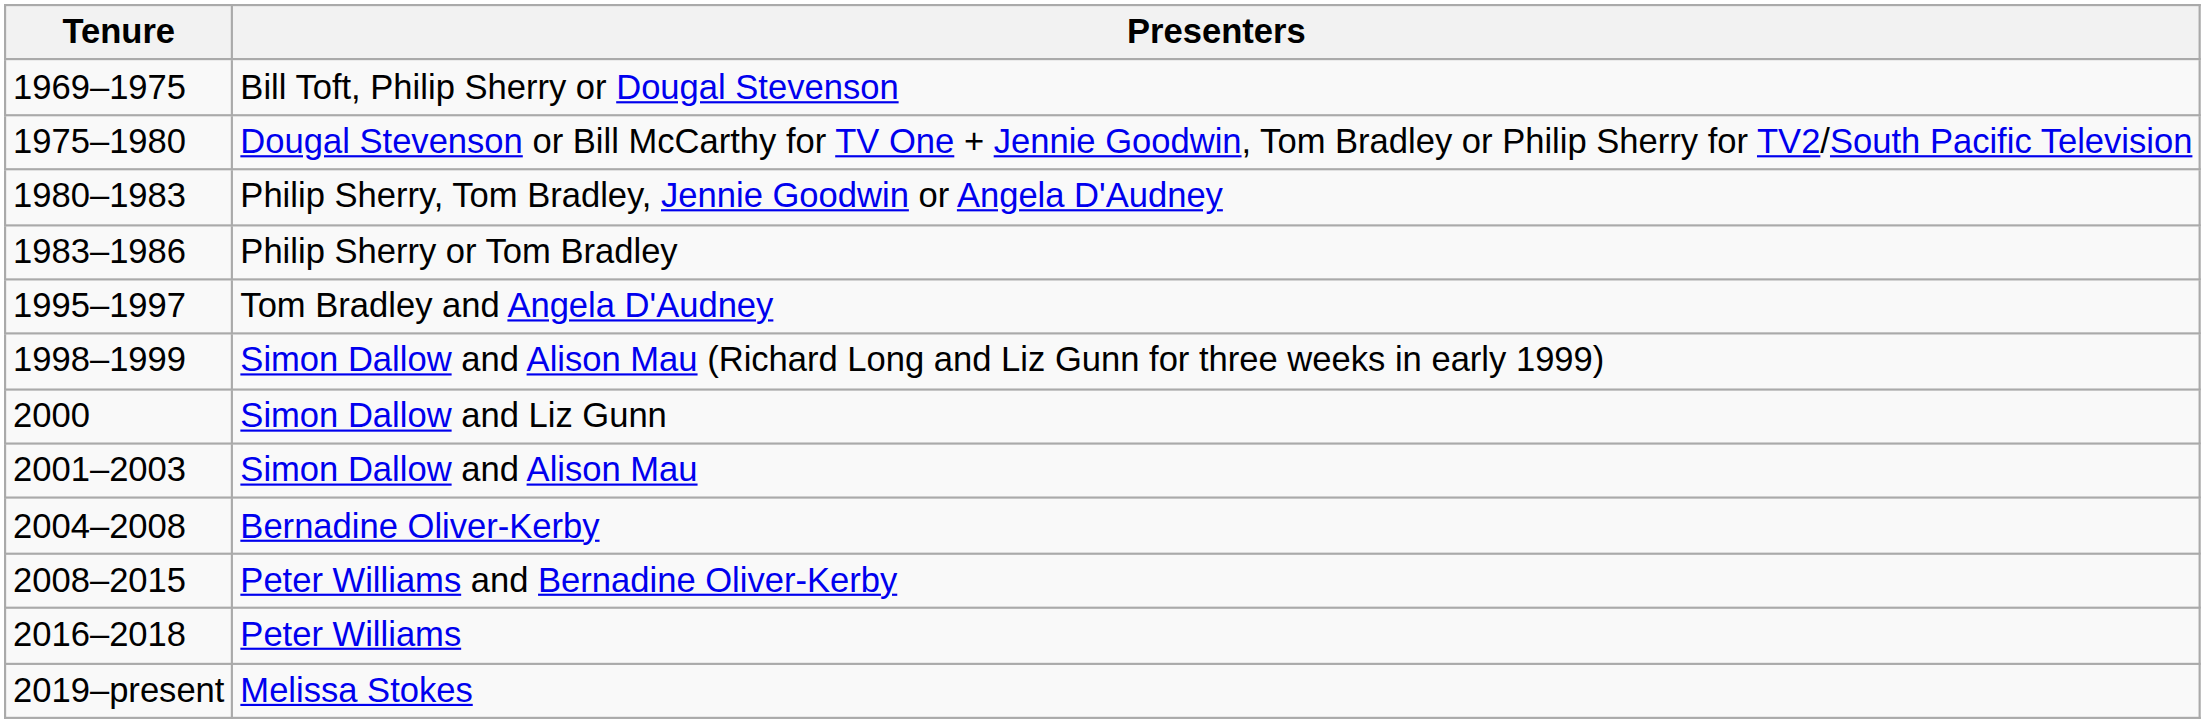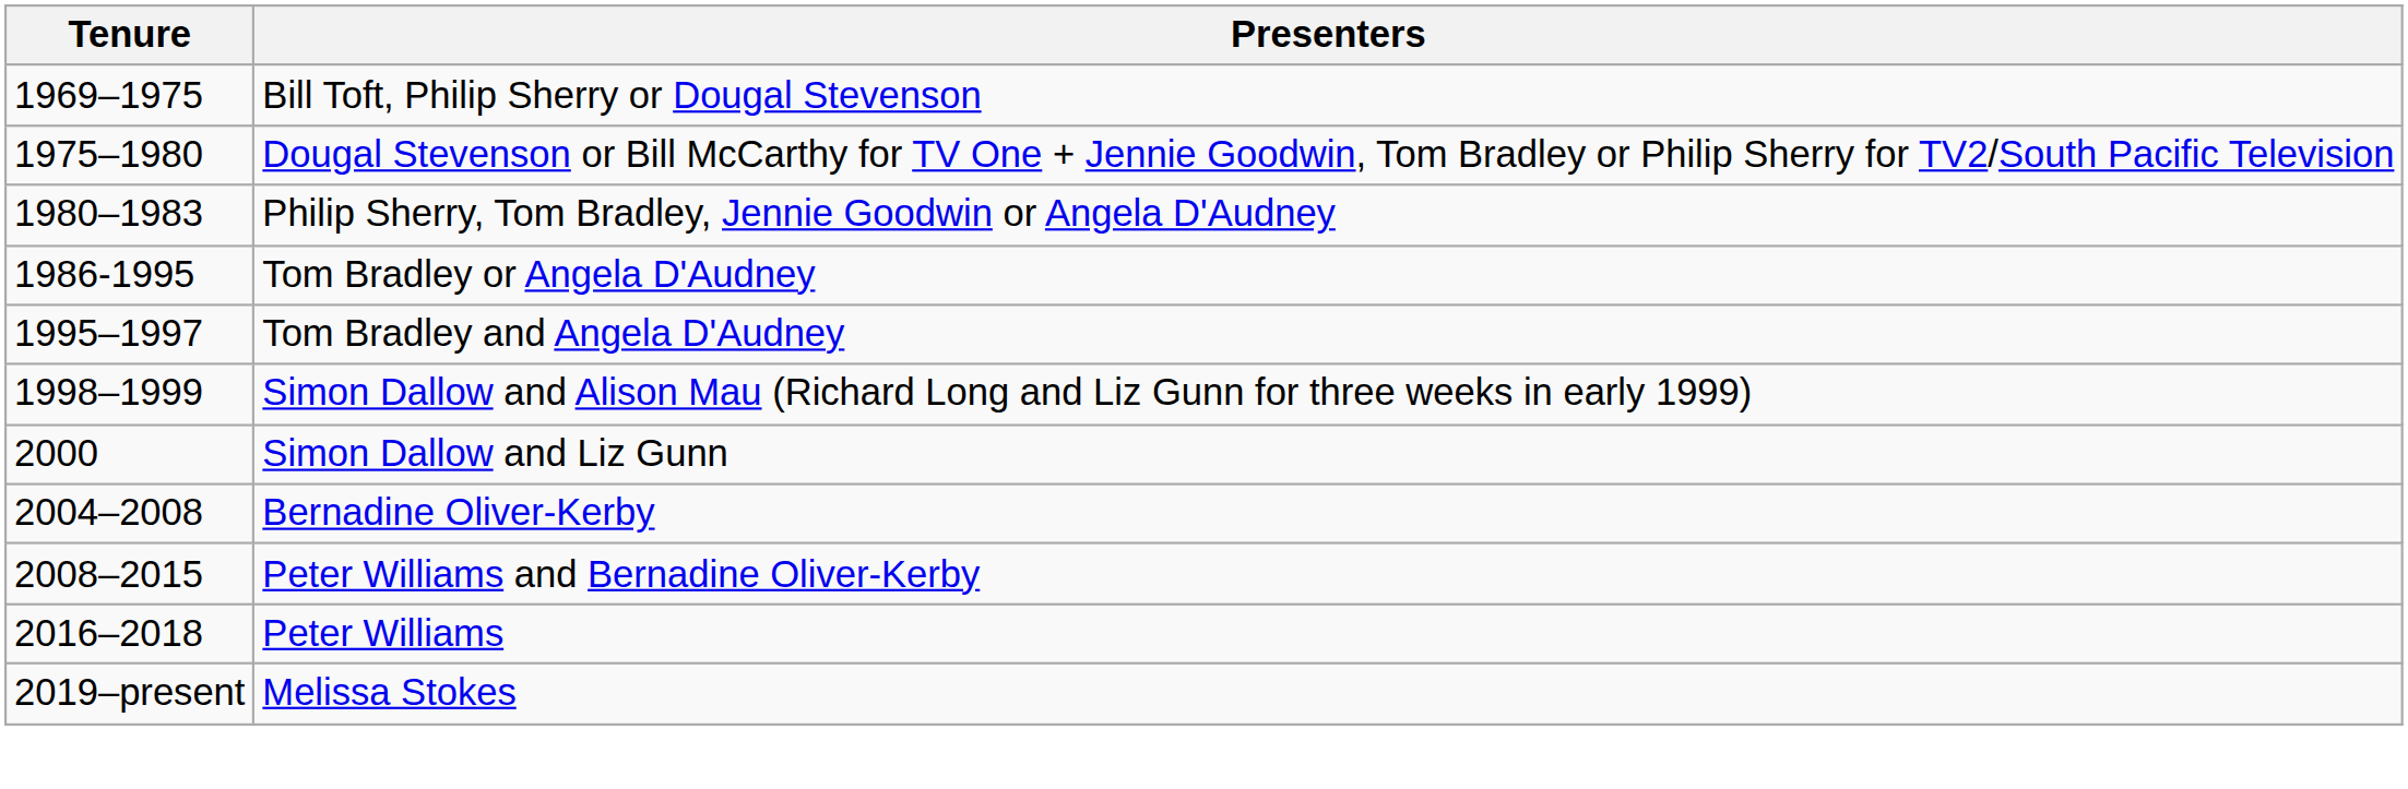- row: 1983–1986 | Philip Sherry or Tom Bradley
+ row: 1986-1995 | Tom Bradley or Angela D'Audney
- row: 2001–2003 | Simon Dallow and Alison Mau
